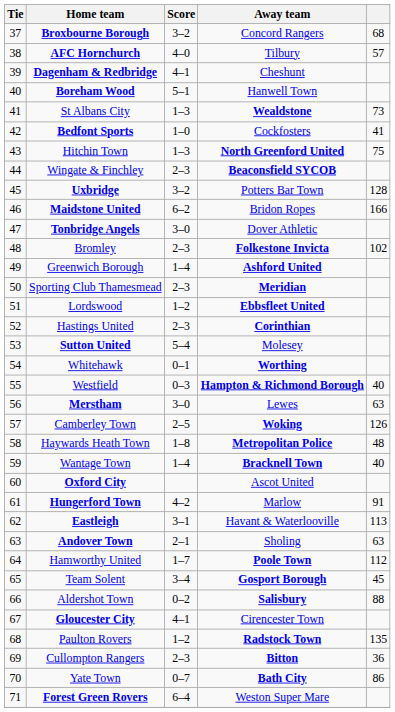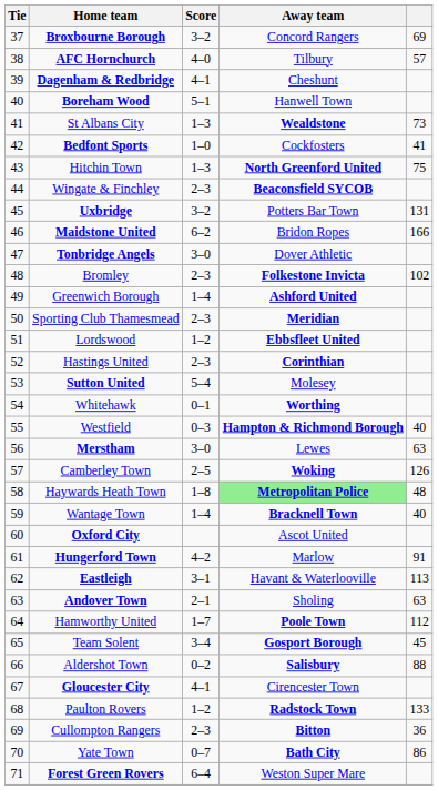Broxbourne Borough | column 5: 68 -> 69
Uxbridge | column 5: 128 -> 131
Haywards Heath Town | Away team: no background -> lightgreen background
Paulton Rovers | column 5: 135 -> 133
